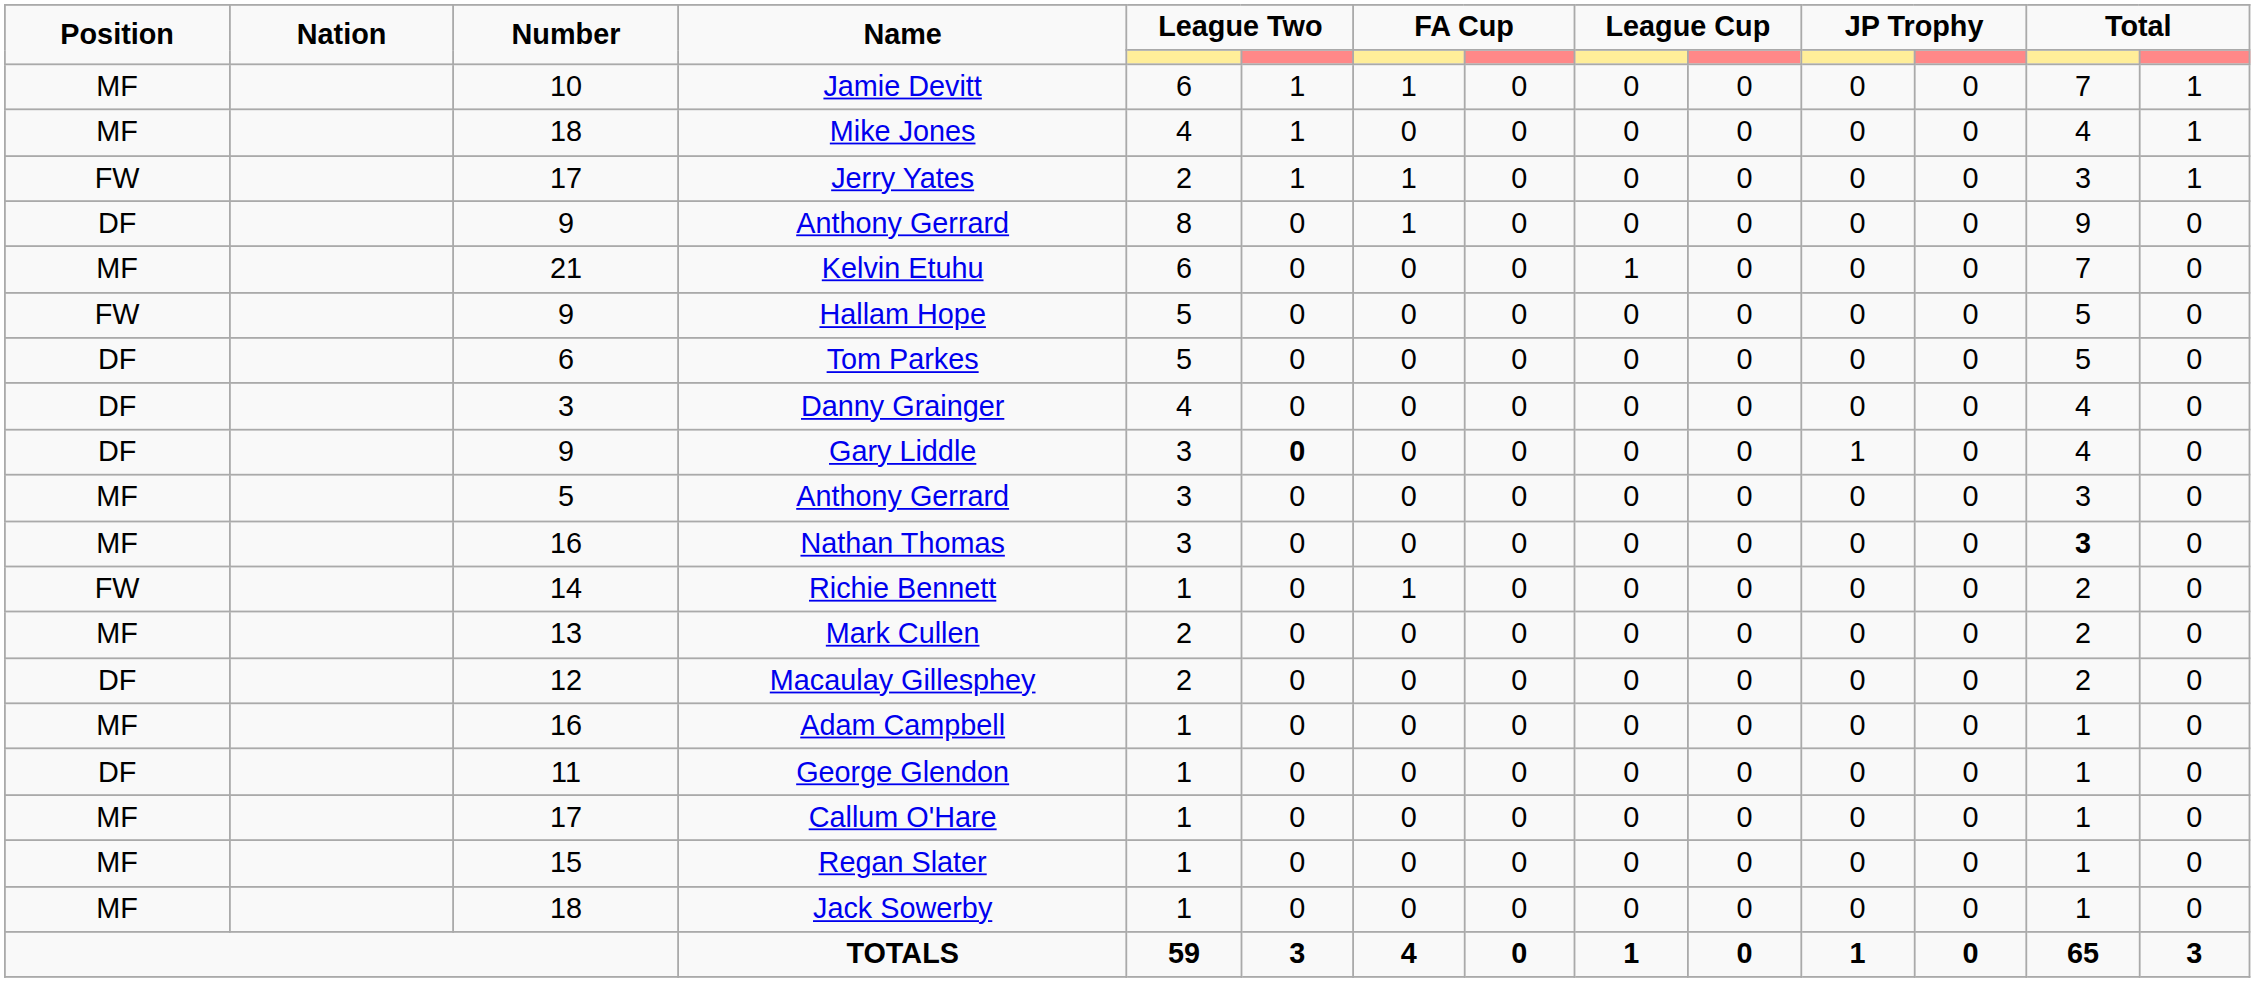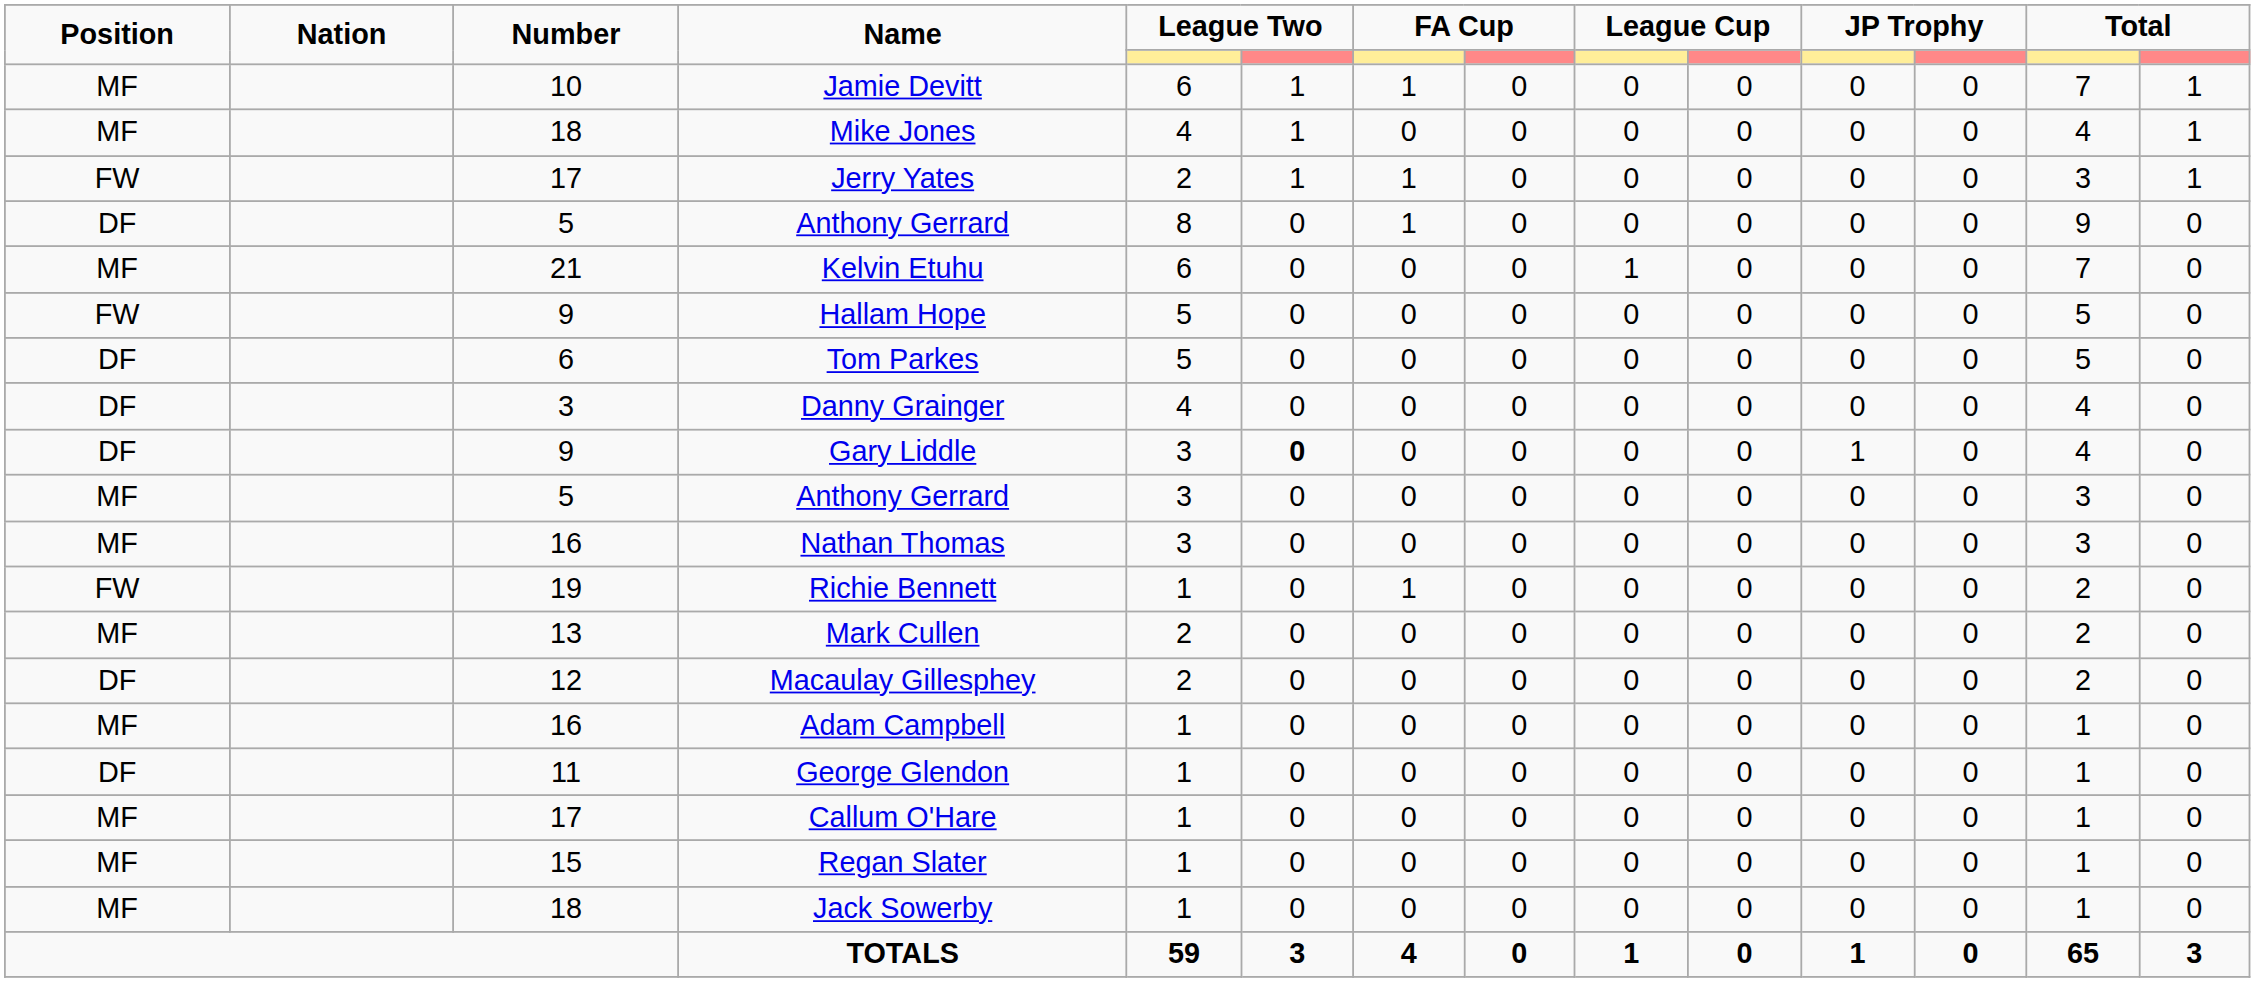DF / Anthony Gerrard | Number: 9 -> 5
Nathan Thomas | column 13: bold -> normal
Richie Bennett | Number: 14 -> 19
